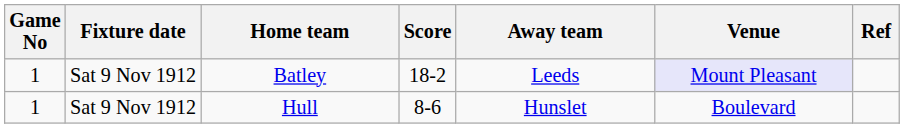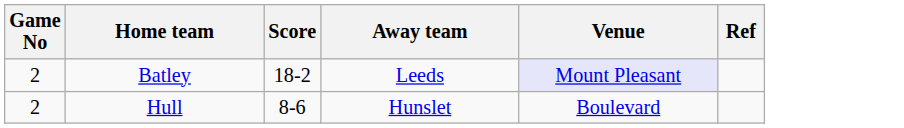- column: Fixture date | Sat 9 Nov 1912 | Sat 9 Nov 1912
Batley | Game No: 1 -> 2
Hull | Game No: 1 -> 2
